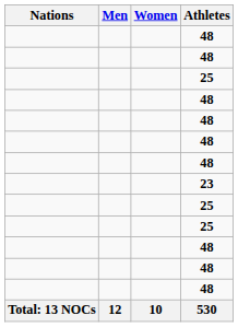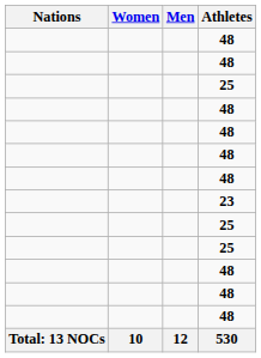columns swapped: Men <-> Women
